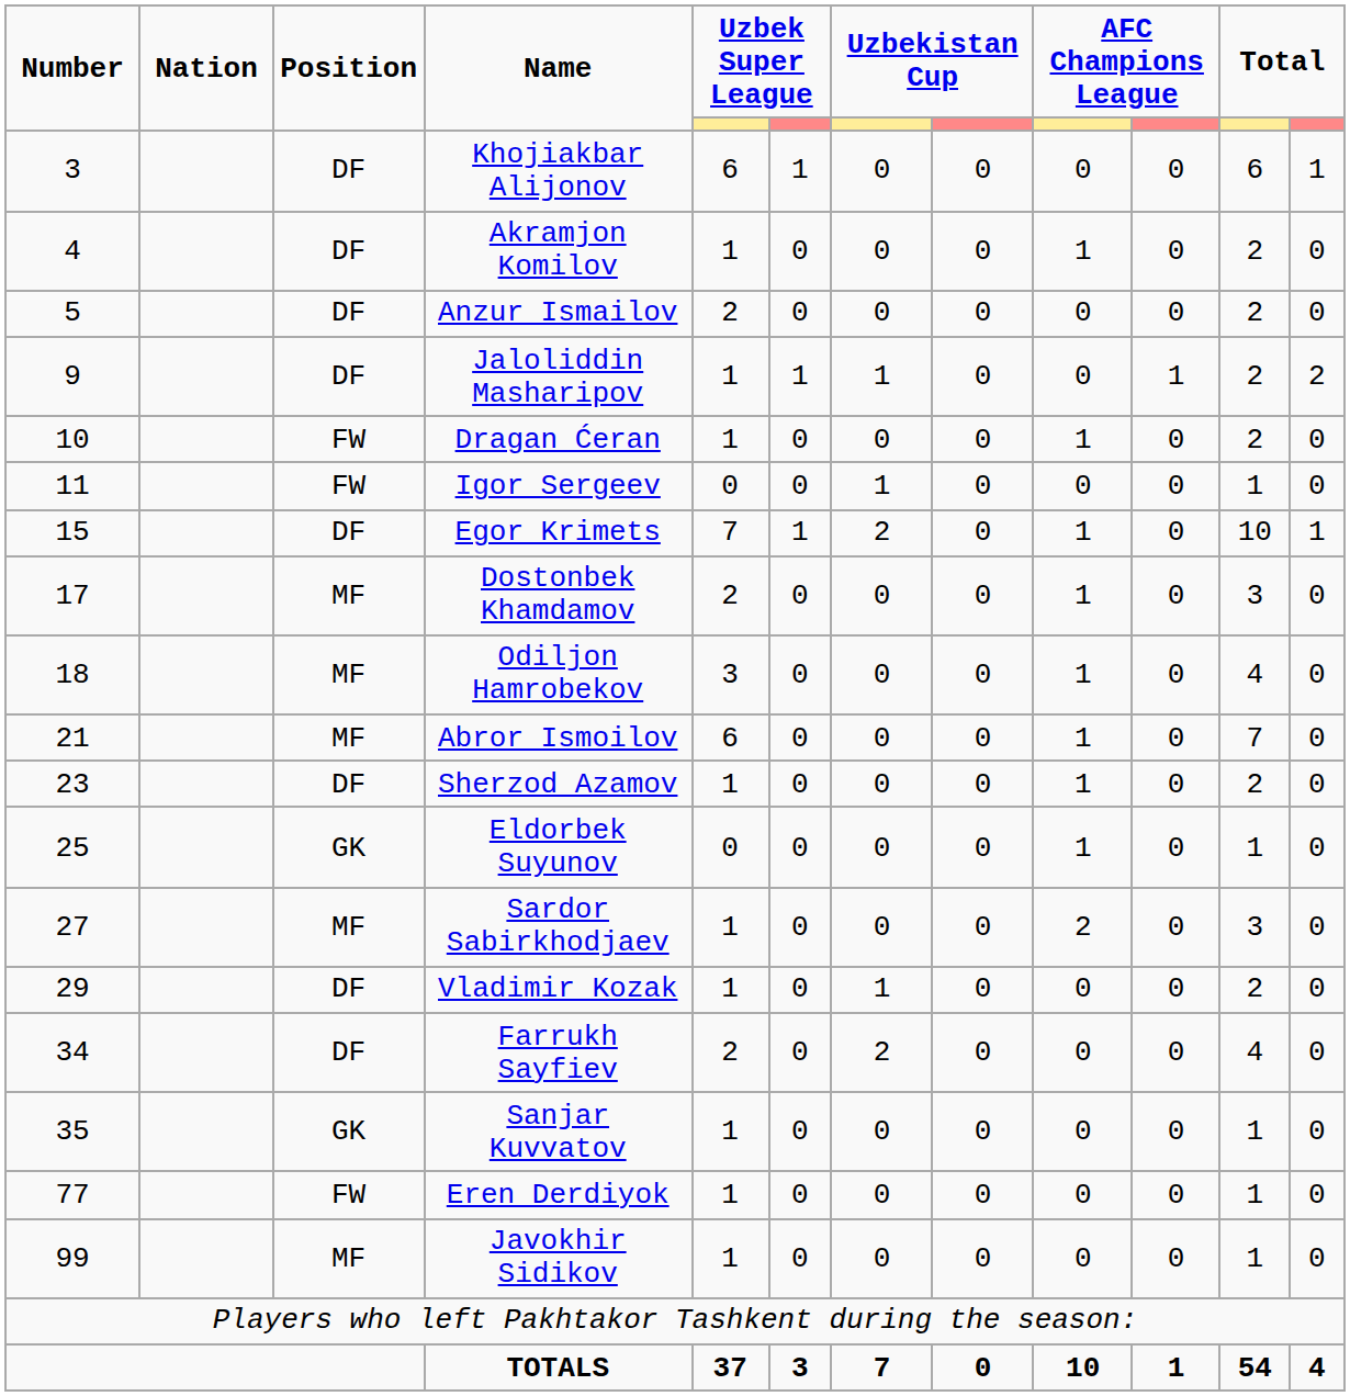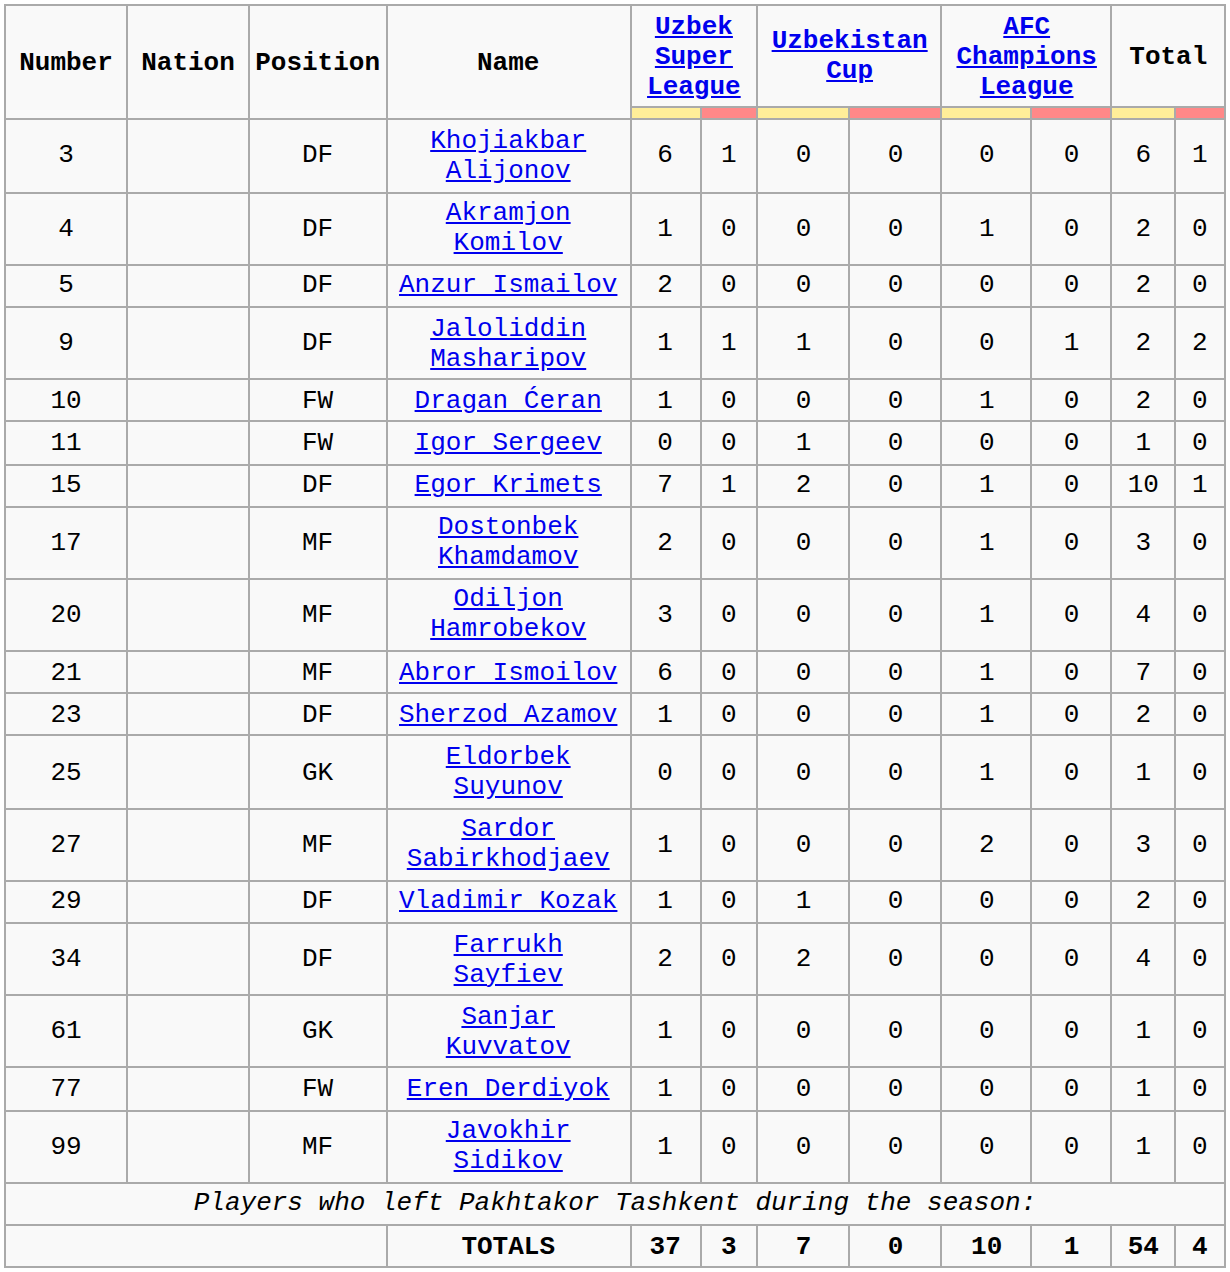Odiljon Hamrobekov | Number: 18 -> 20
Sanjar Kuvvatov | Number: 35 -> 61
